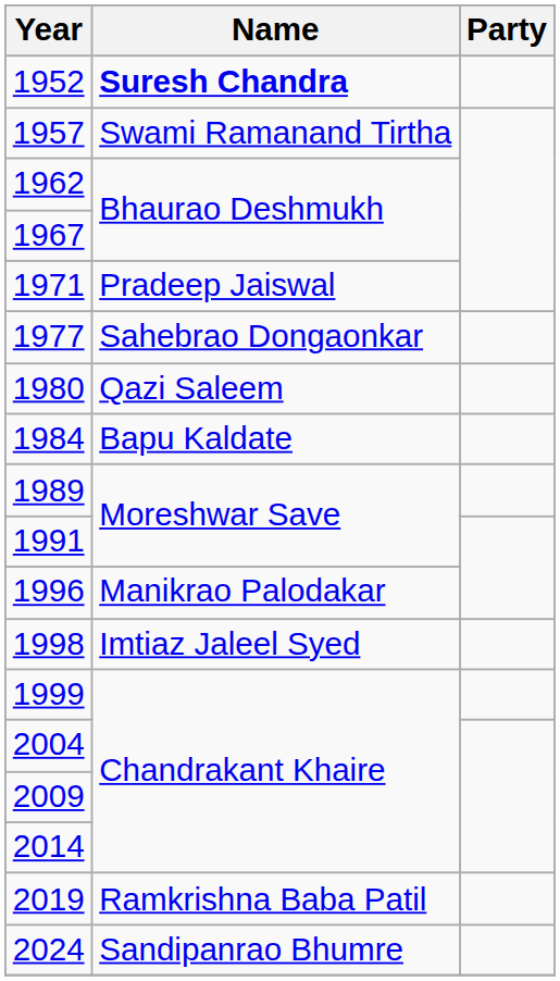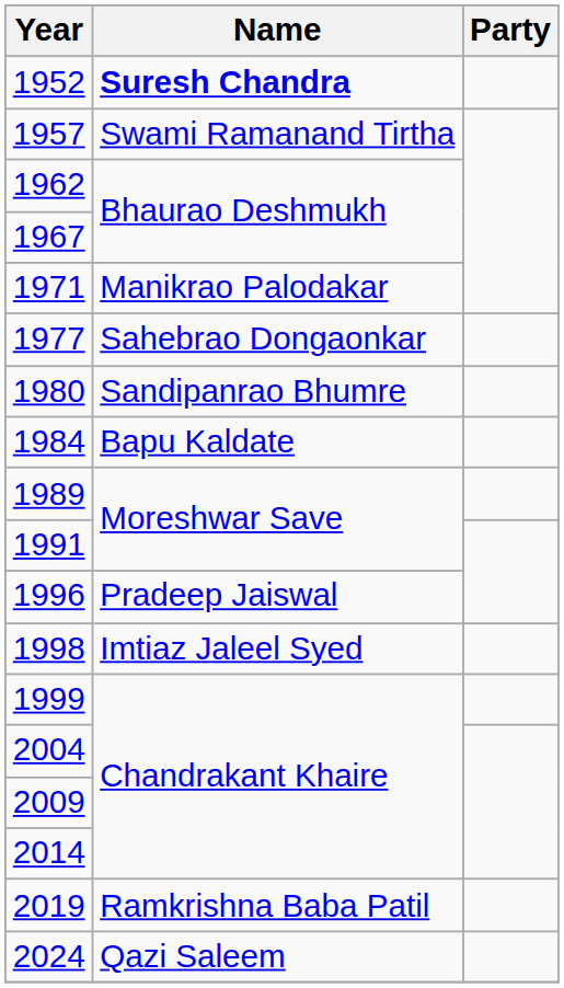1971 | Name: Pradeep Jaiswal -> Manikrao Palodakar
1980 | Name: Qazi Saleem -> Sandipanrao Bhumre
1996 | Name: Manikrao Palodakar -> Pradeep Jaiswal
2024 | Name: Sandipanrao Bhumre -> Qazi Saleem
